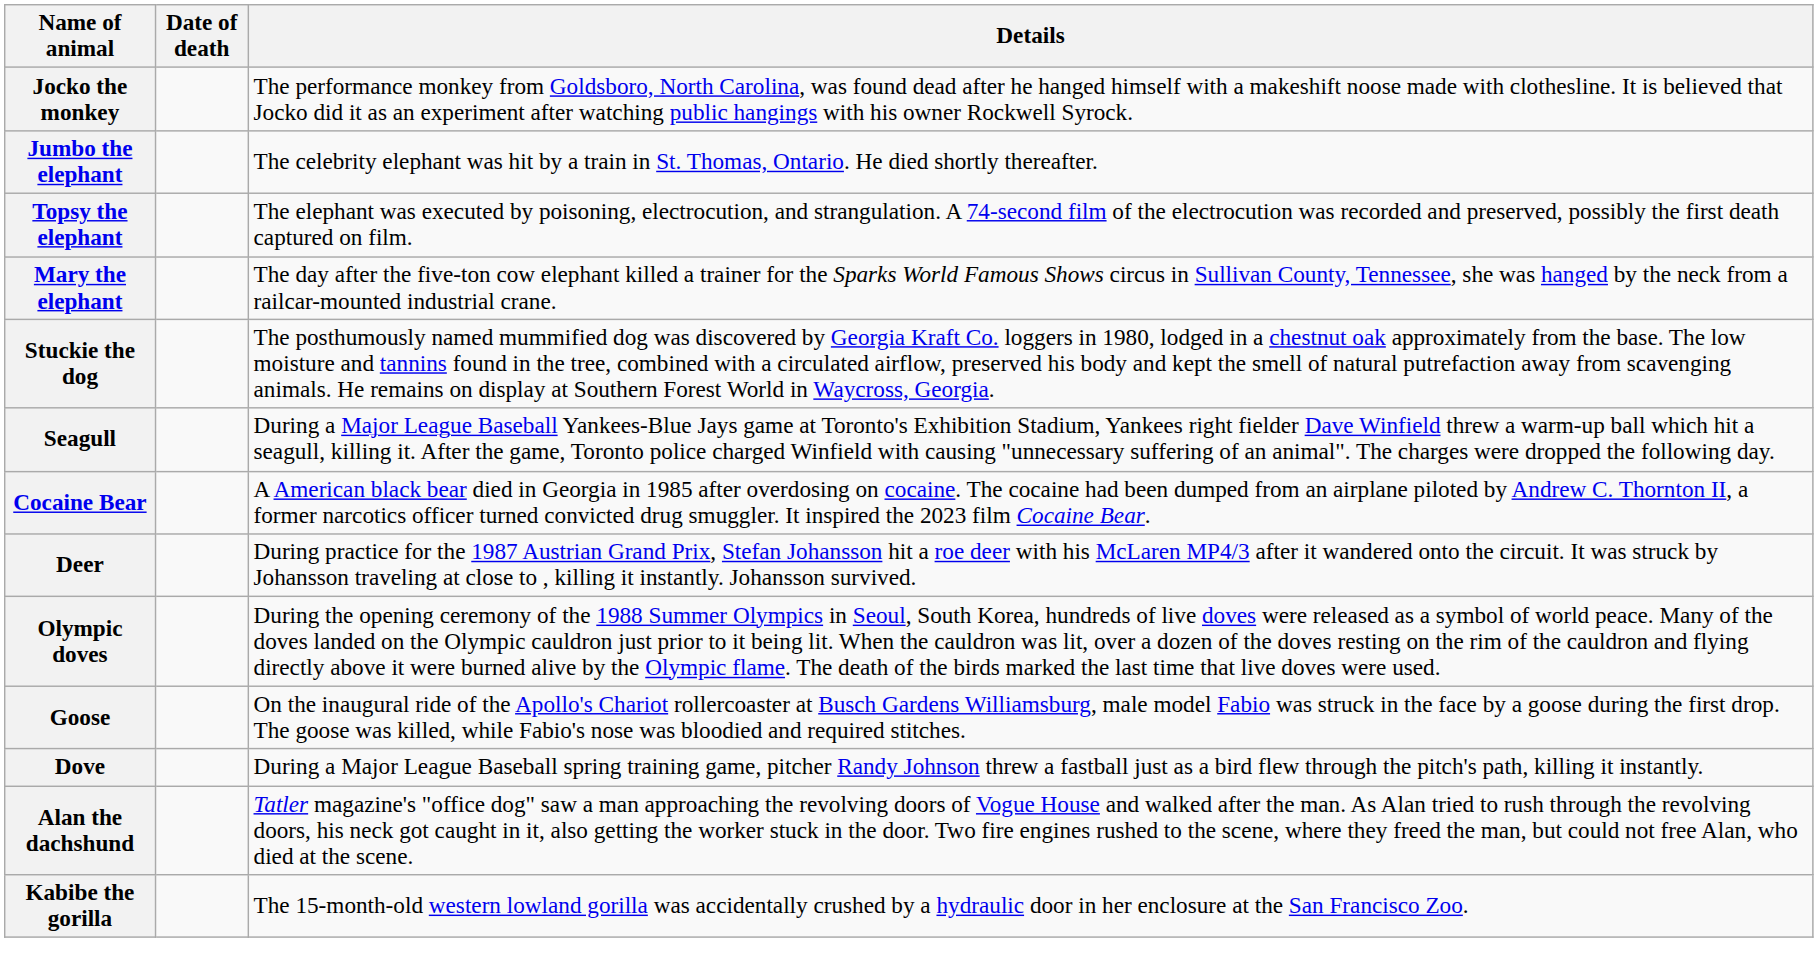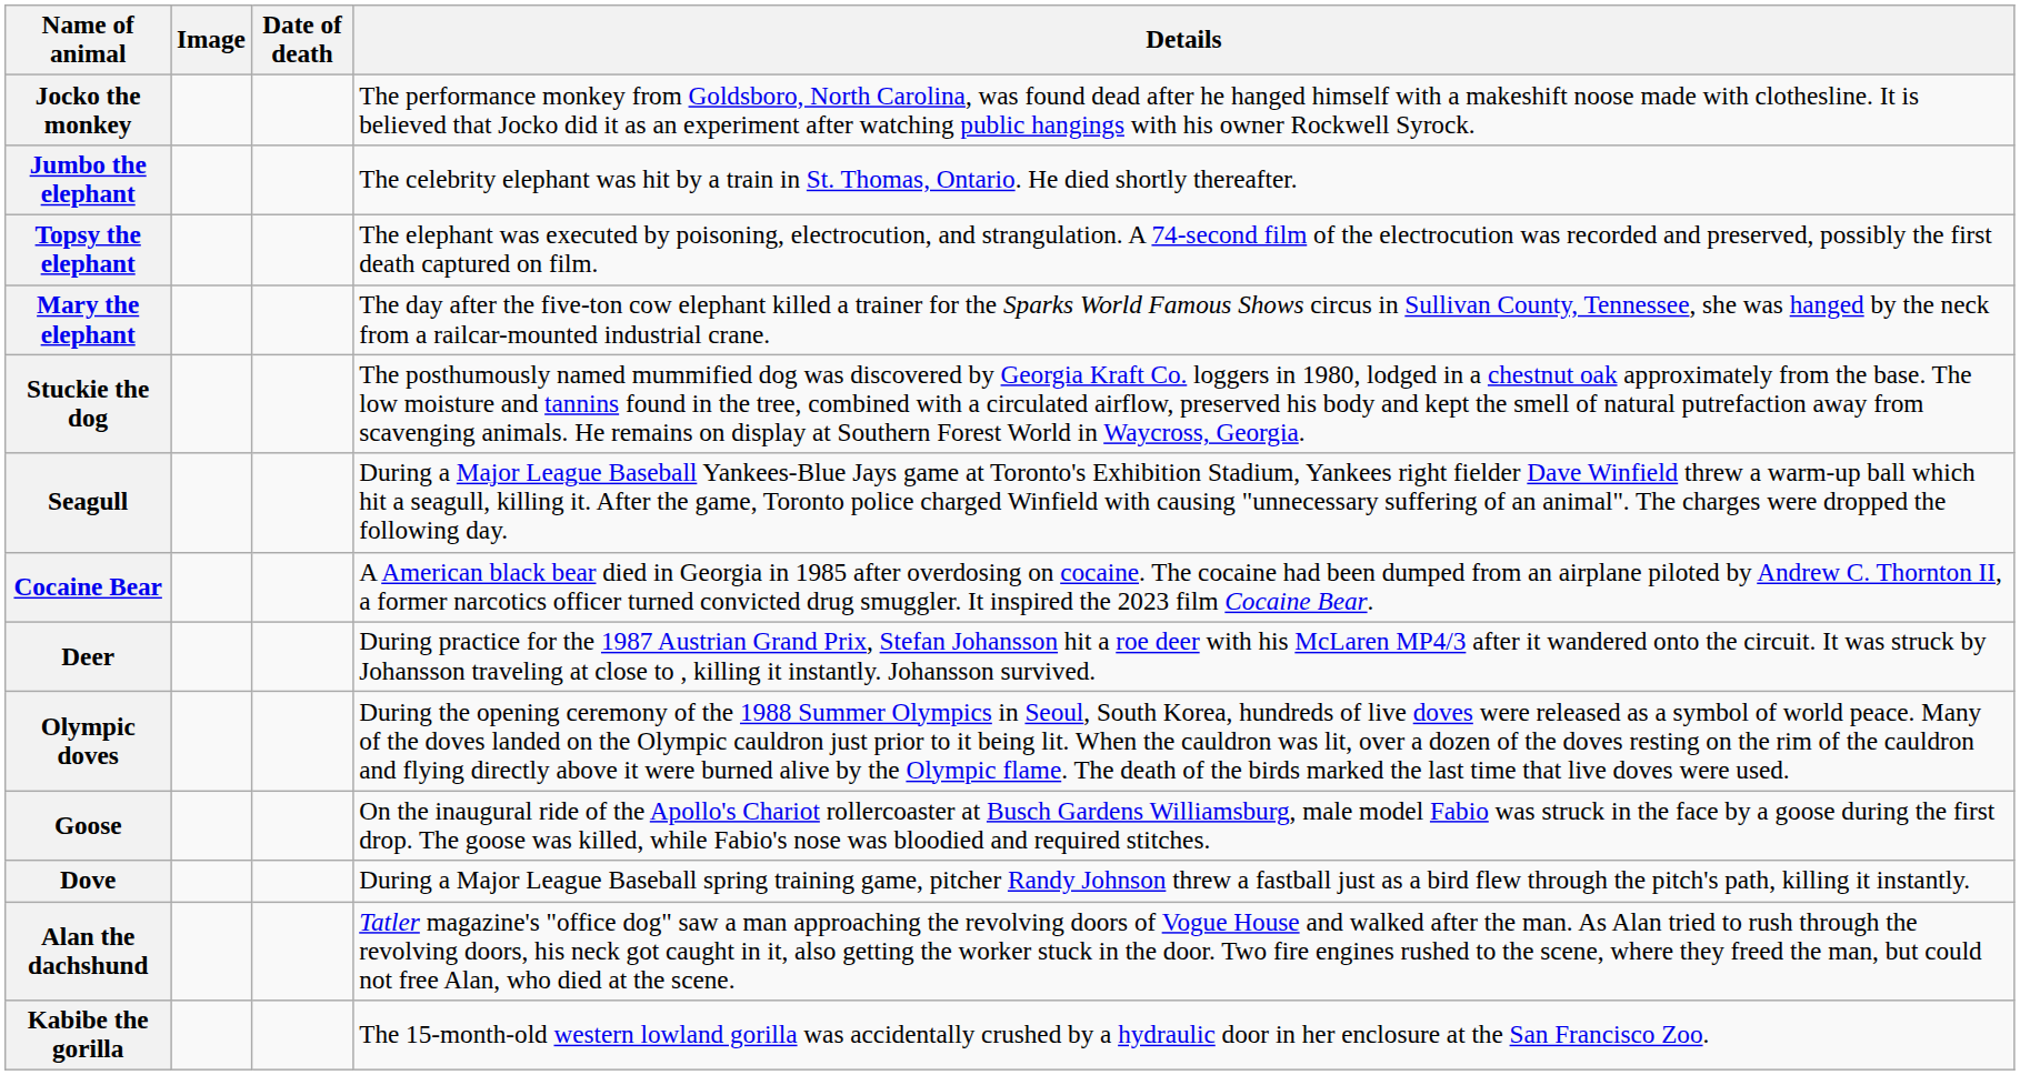+ column: Image
